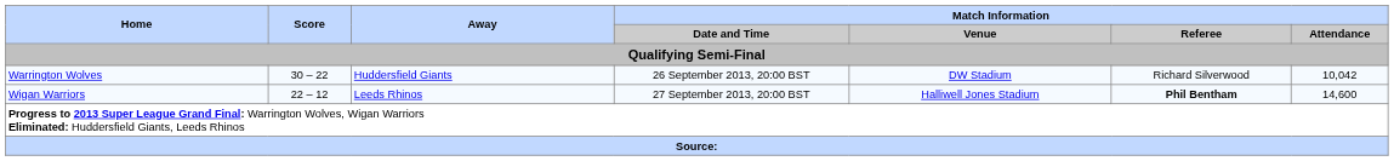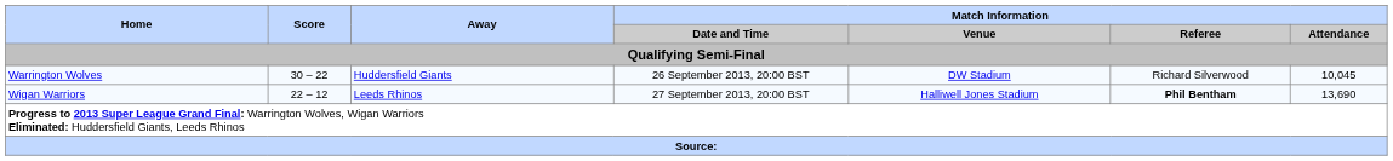Warrington Wolves | Match Information / Attendance: 10,042 -> 10,045
Wigan Warriors | Match Information / Attendance: 14,600 -> 13,690
